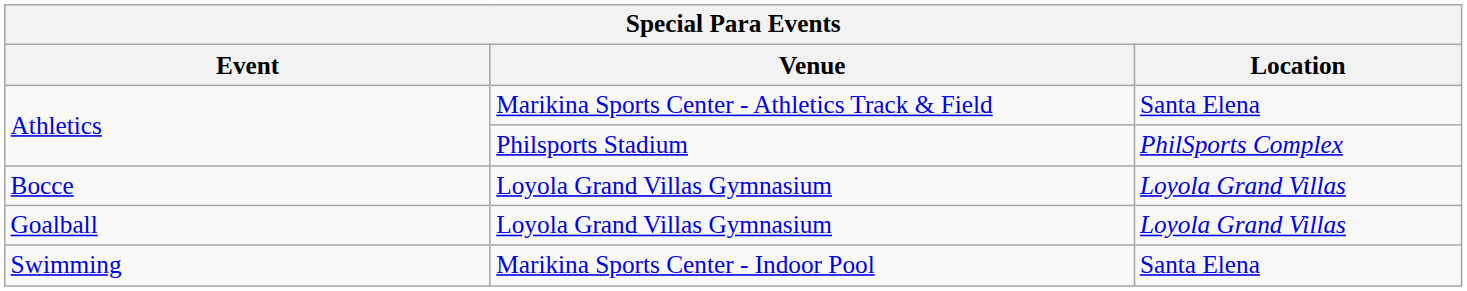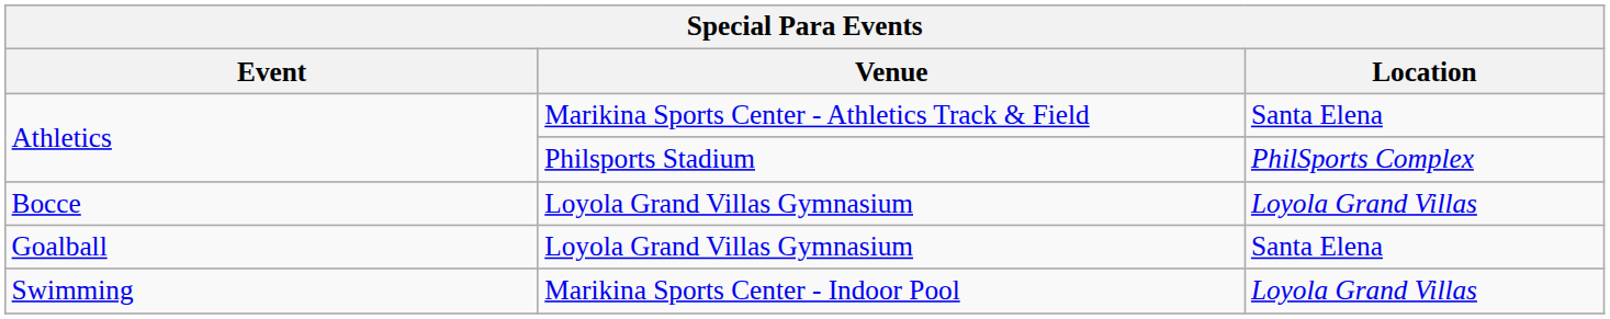Goalball | Location: Loyola Grand Villas -> Santa Elena
Swimming | Location: Santa Elena -> Loyola Grand Villas
